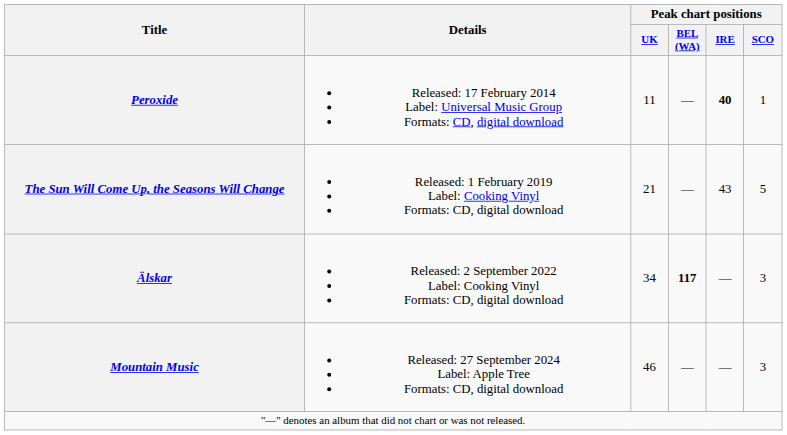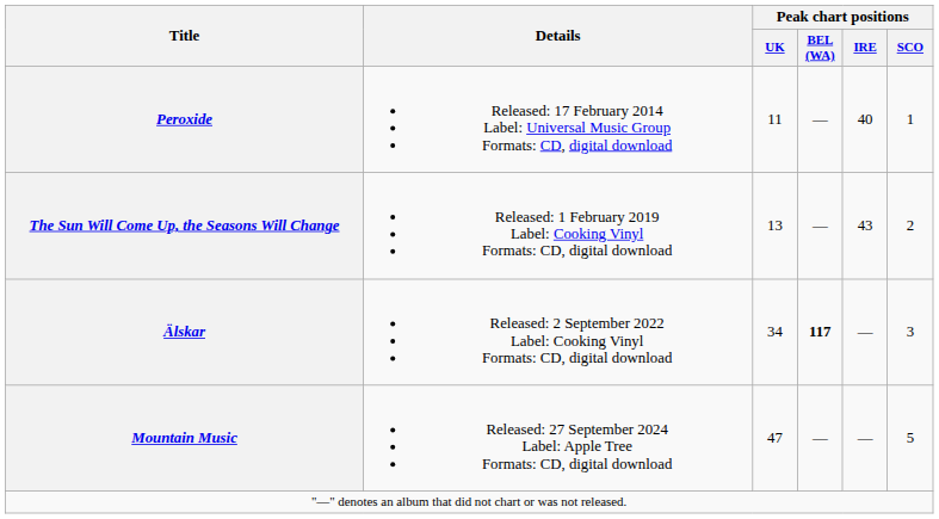Peroxide | Peak chart positions / IRE: bold -> normal
The Sun Will Come Up, the Seasons Will Change | Peak chart positions / UK: 21 -> 13
The Sun Will Come Up, the Seasons Will Change | Peak chart positions / SCO: 5 -> 2
Mountain Music | Peak chart positions / UK: 46 -> 47
Mountain Music | Peak chart positions / SCO: 3 -> 5
